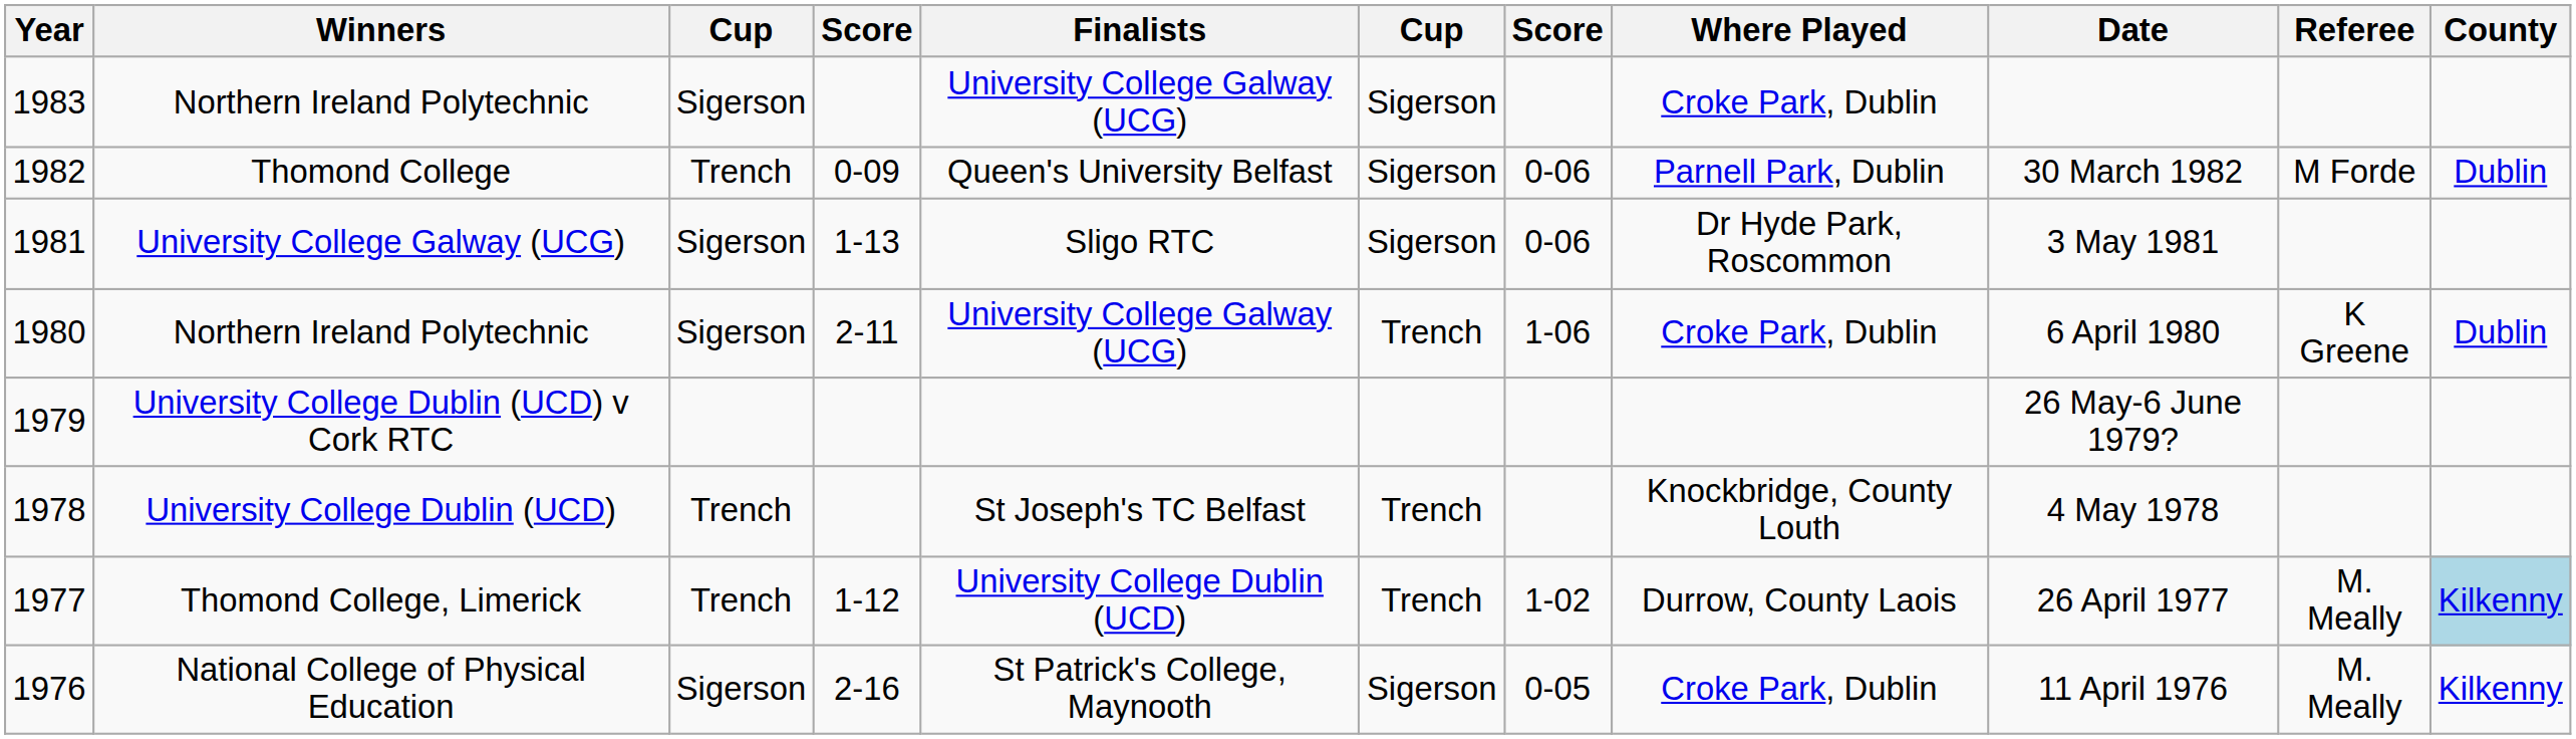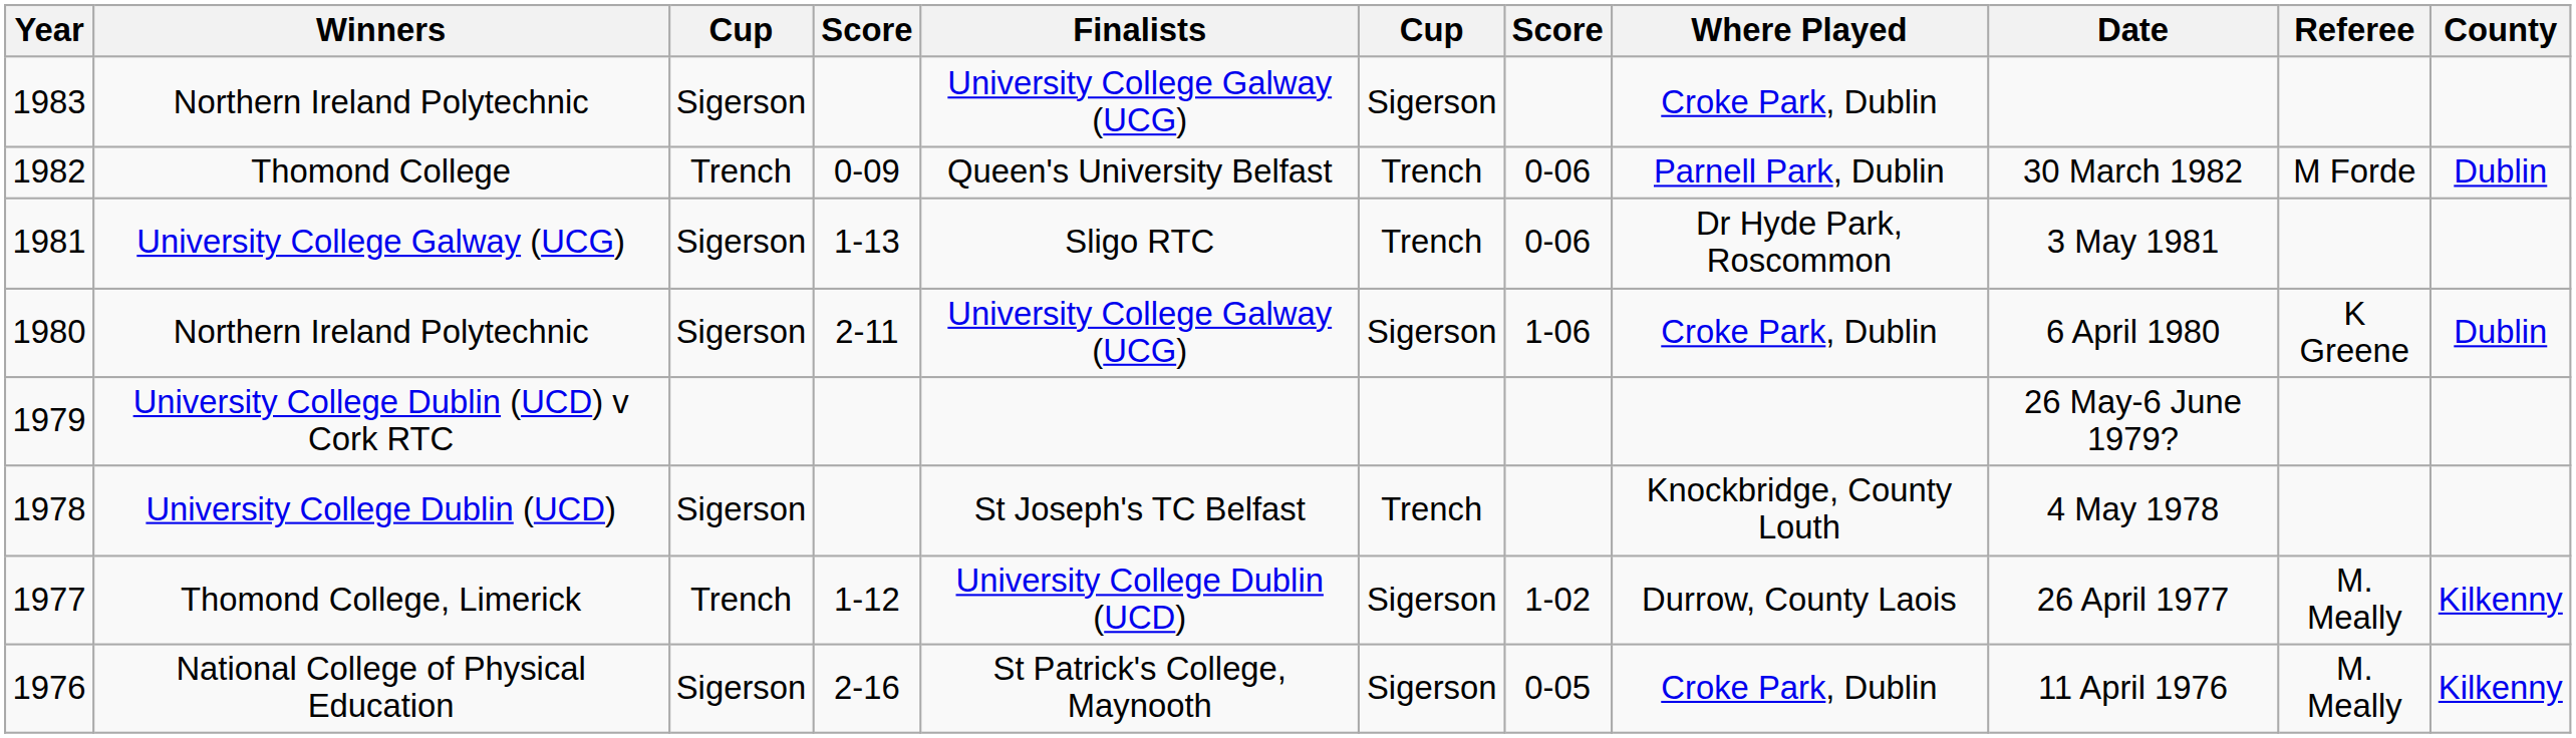1982 | column 6: Sigerson -> Trench
1981 | column 6: Sigerson -> Trench
1980 | column 6: Trench -> Sigerson
1978 | column 3: Trench -> Sigerson
1977 | column 6: Trench -> Sigerson
1977 | County: lightblue background -> no background
